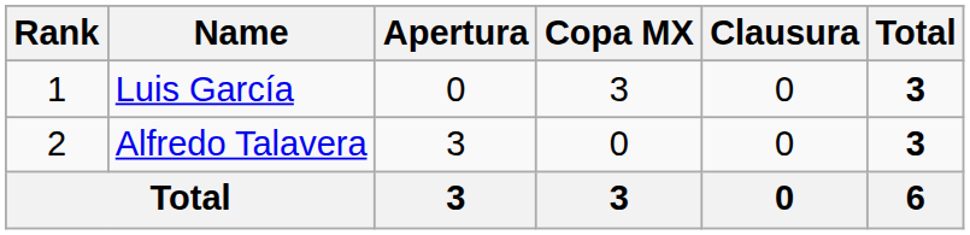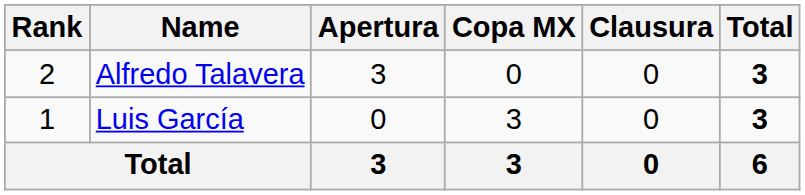rows swapped: Luis García <-> Alfredo Talavera
